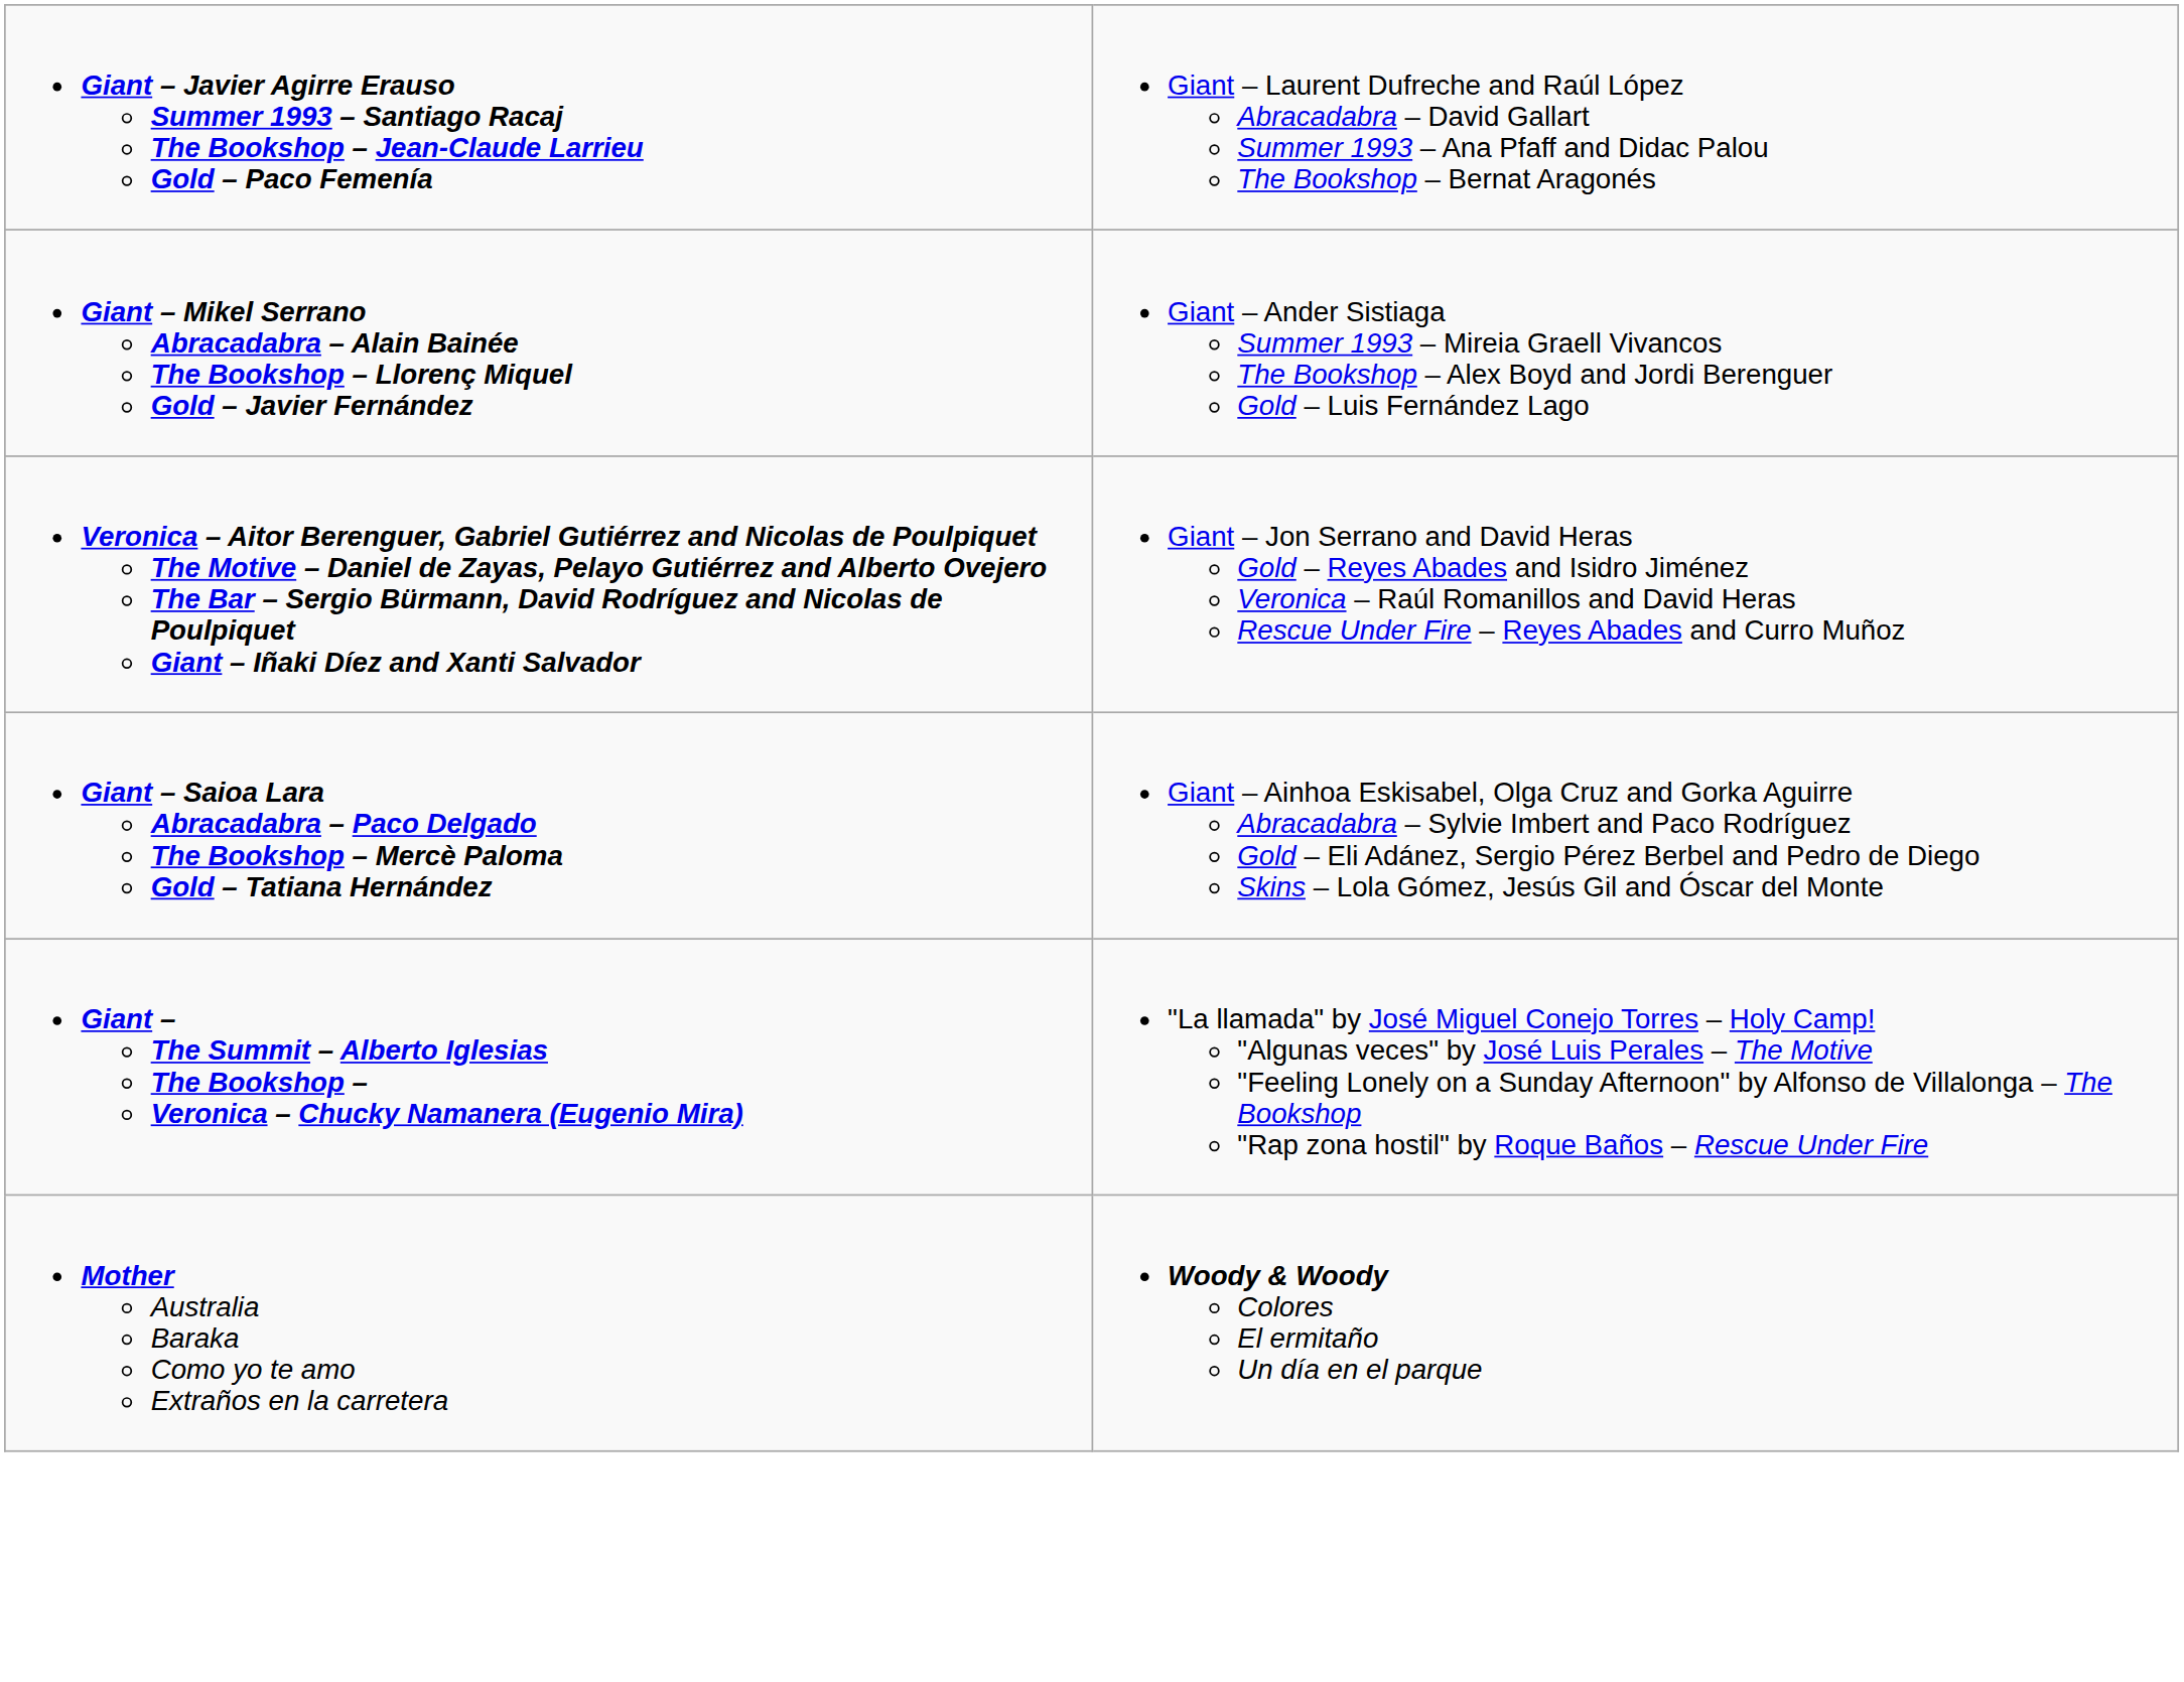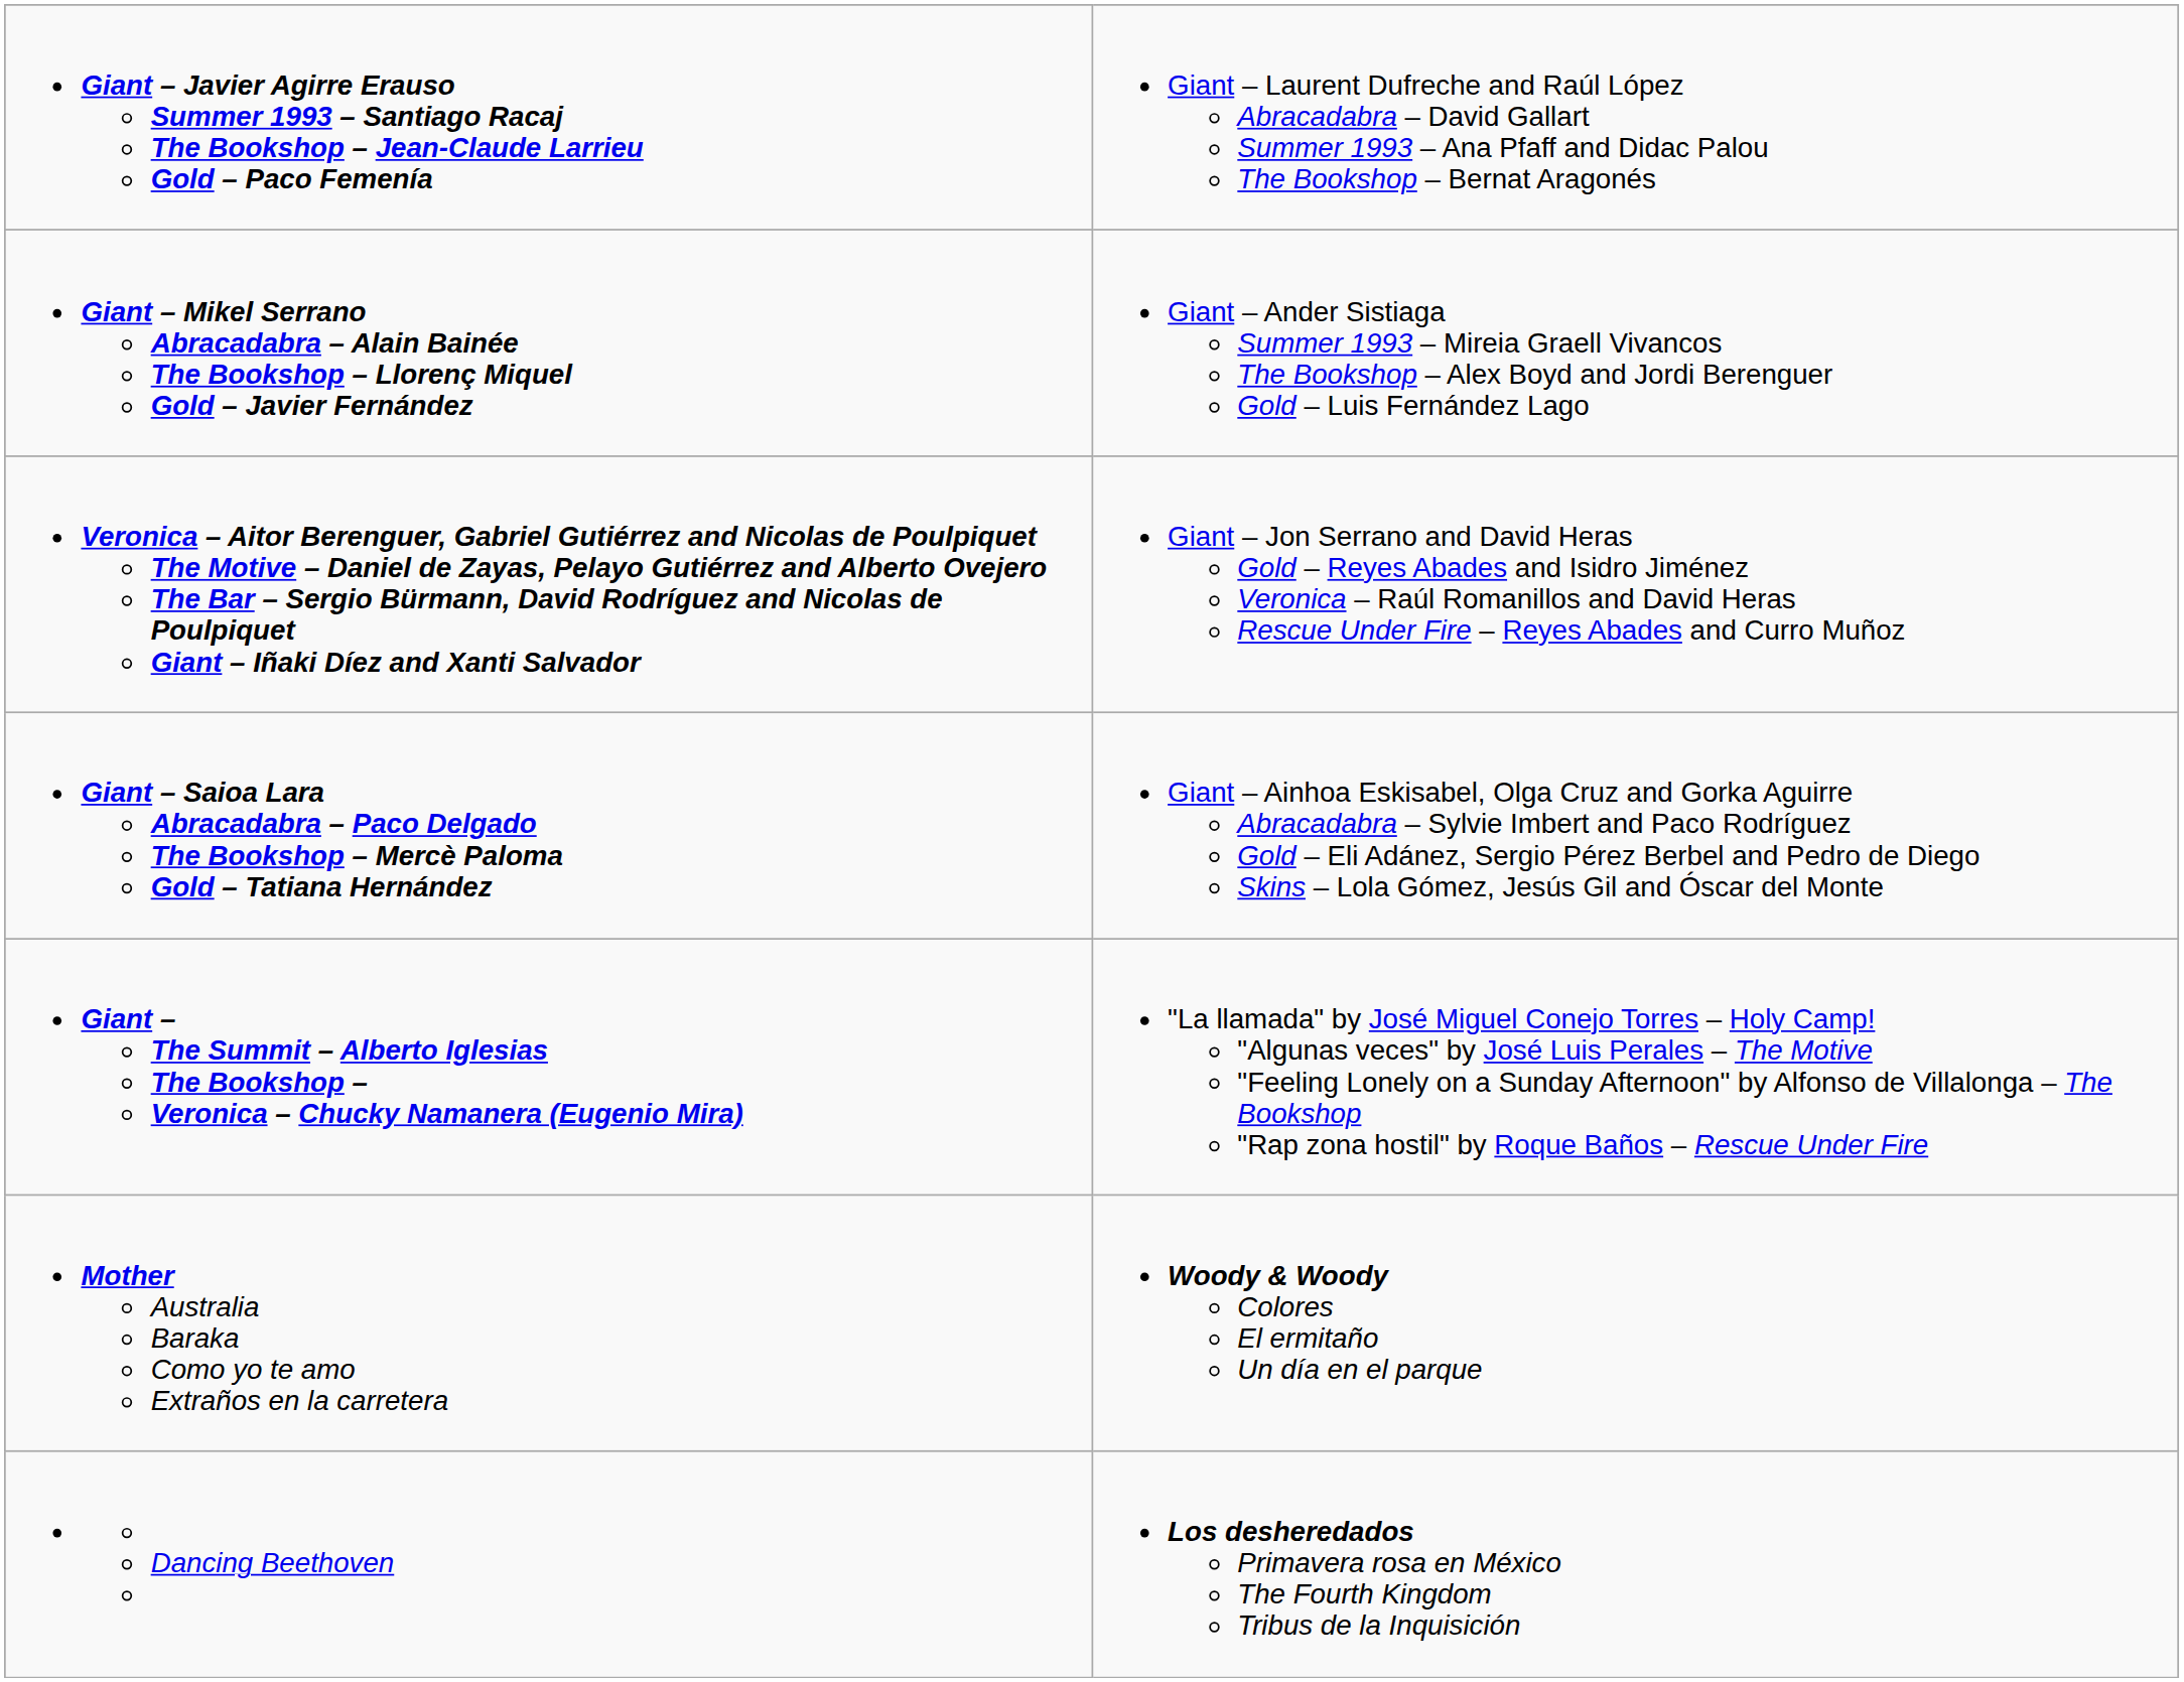+ row: Dancing Beethoven | Los desheredados Primavera rosa en México The Fourth Kingdom Tribus de la Inquisición
